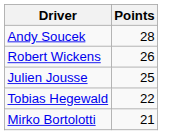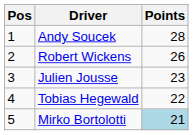+ column: Pos | 1 | 2 | 3 | 4 | 5
Julien Jousse | Points: 25 -> 23
Mirko Bortolotti | Points: no background -> lightblue background
